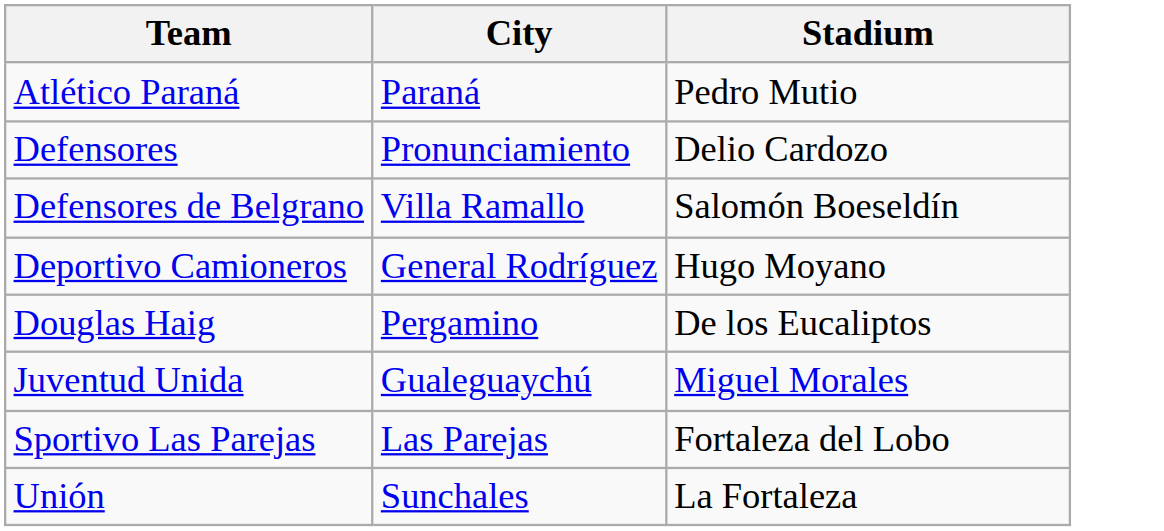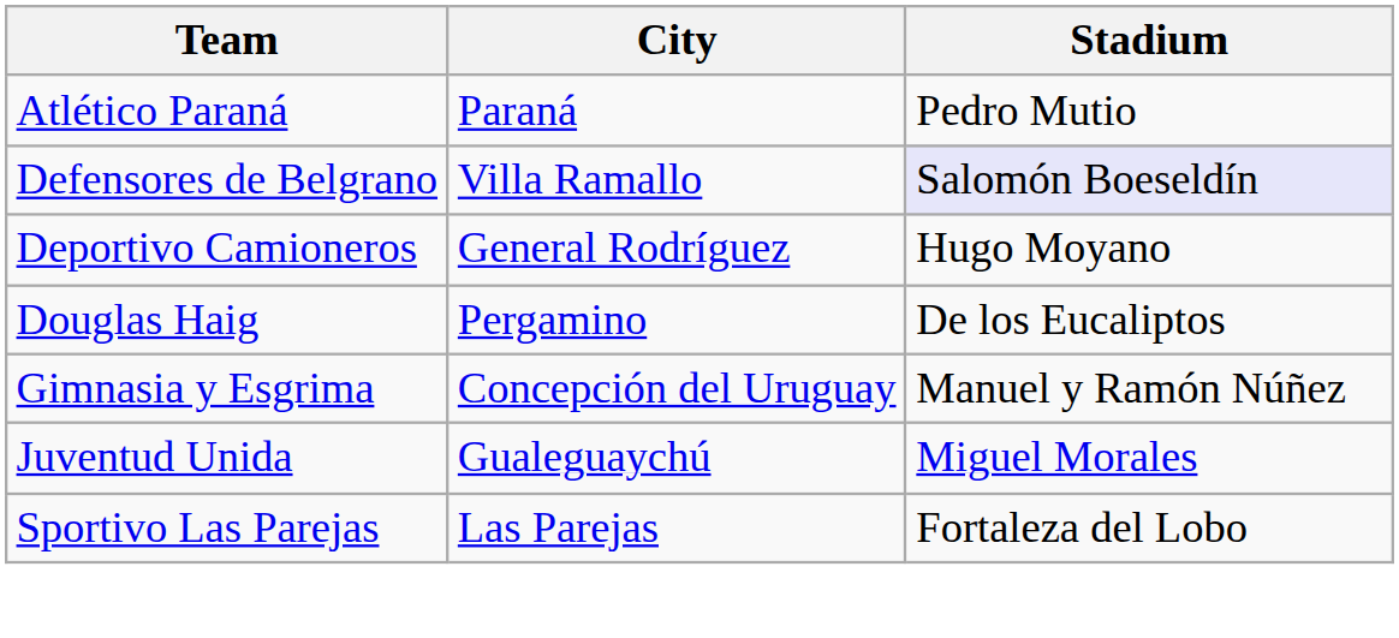- row: Defensores | Pronunciamiento | Delio Cardozo
Defensores de Belgrano | Stadium: no background -> lavender background
+ row: Gimnasia y Esgrima | Concepción del Uruguay | Manuel y Ramón Núñez
- row: Unión | Sunchales | La Fortaleza
